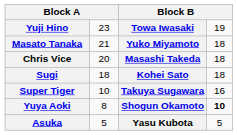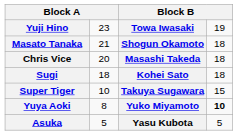Masato Tanaka | column 3: Yuko Miyamoto -> Shogun Okamoto
Super Tiger | column 4: 16 -> 15
Yuya Aoki | column 3: Shogun Okamoto -> Yuko Miyamoto
